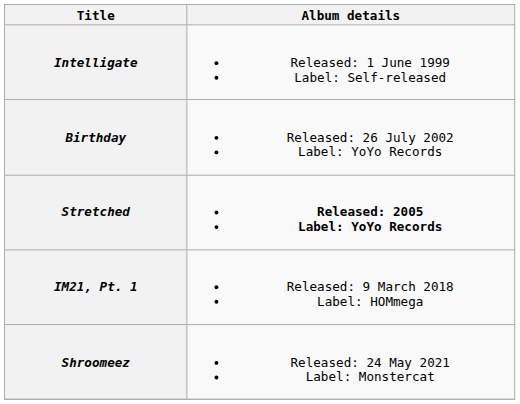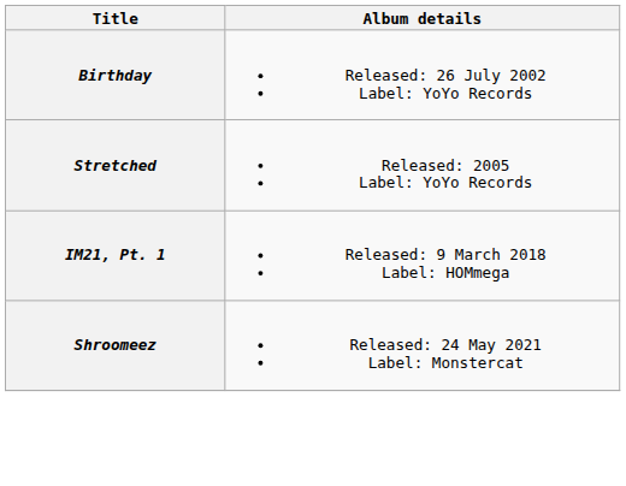- row: Intelligate | Released: 1 June 1999 Label: Self-released
Stretched | Album details: bold -> normal
